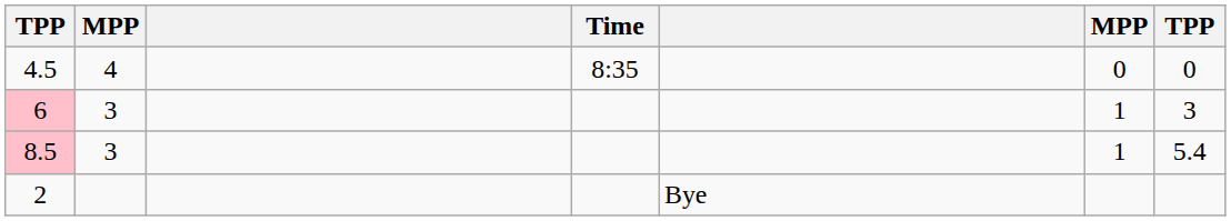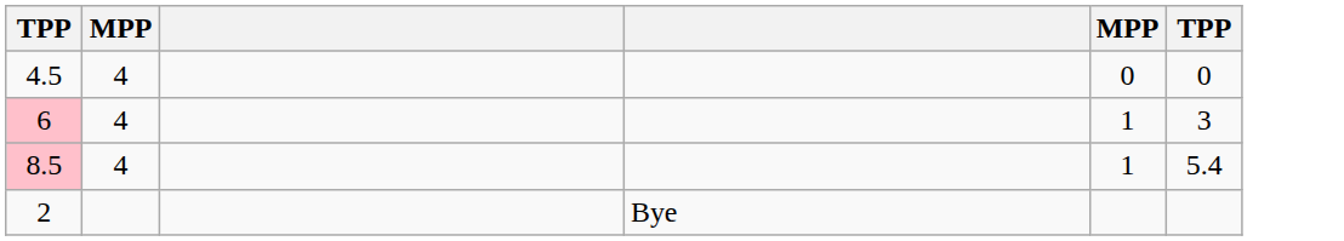- column: Time | 8:35
6 | column 2: 3 -> 4
8.5 | column 2: 3 -> 4
